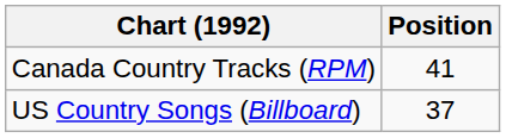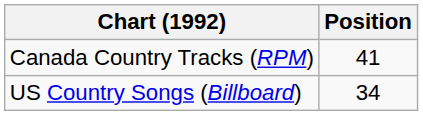US Country Songs (Billboard) | Position: 37 -> 34
